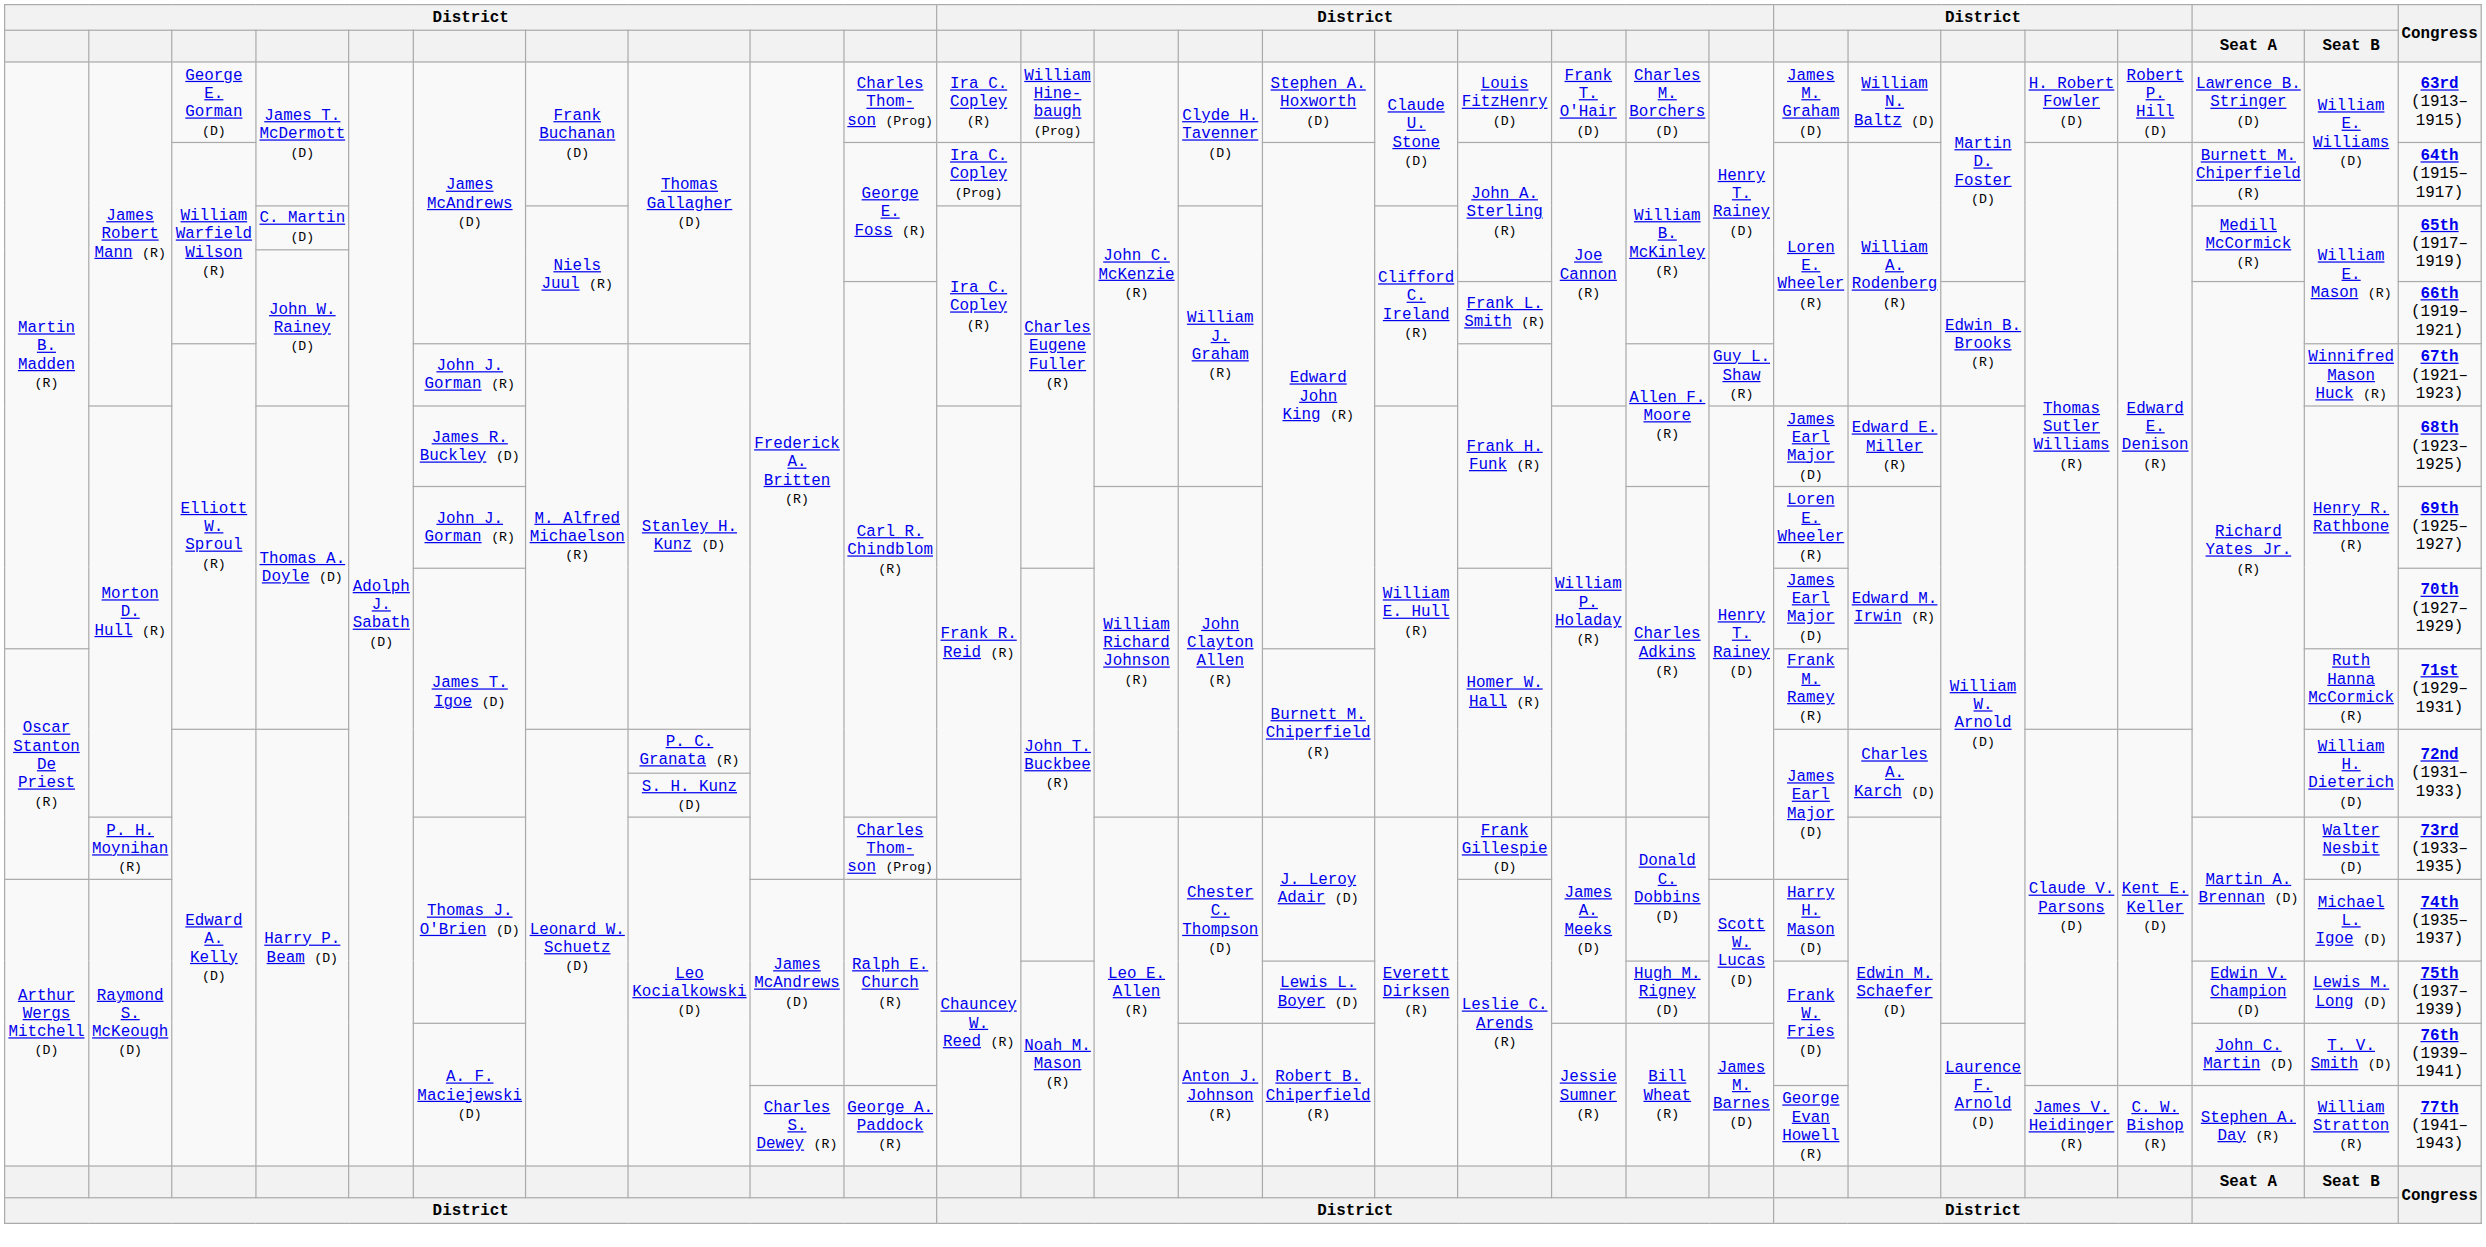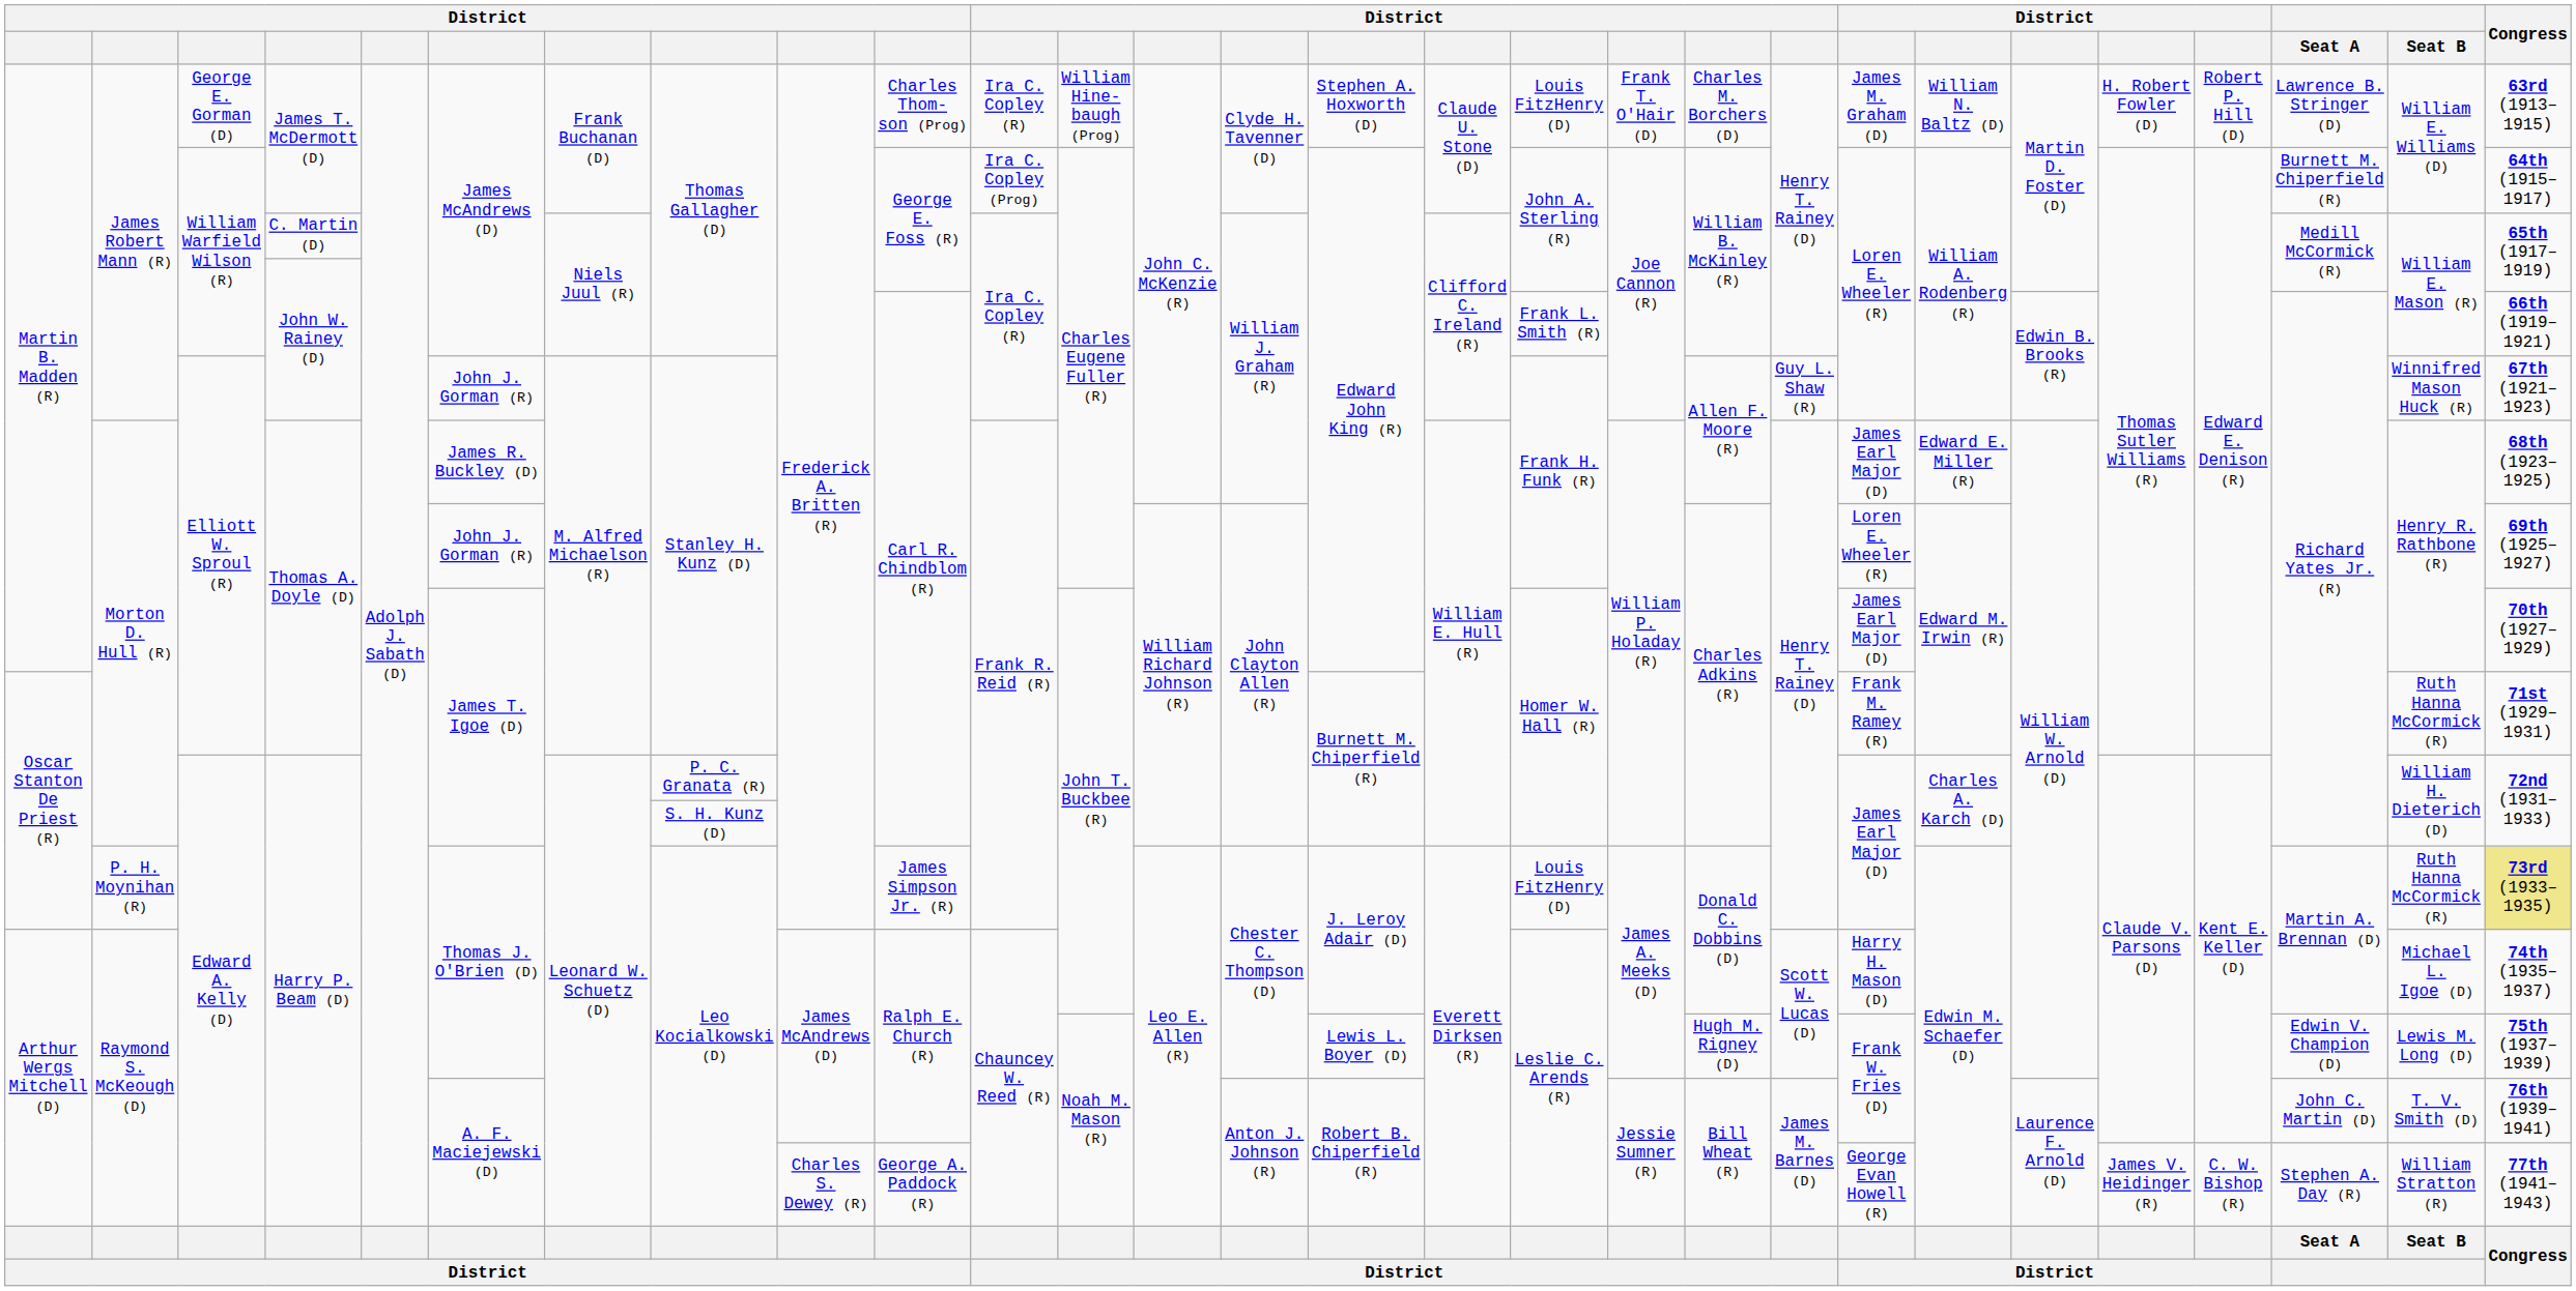P. H. Moynihan (R) / Harry P. Beam (D) | column 10: Charles Thom- son (Prog) -> James Simpson Jr. (R)
P. H. Moynihan (R) / Harry P. Beam (D) | column 17: Frank Gillespie (D) -> Louis FitzHenry (D)
P. H. Moynihan (R) / Harry P. Beam (D) | Seat B: Walter Nesbit (D) -> Ruth Hanna McCormick (R)
P. H. Moynihan (R) / Harry P. Beam (D) | Congress: no background -> khaki background
